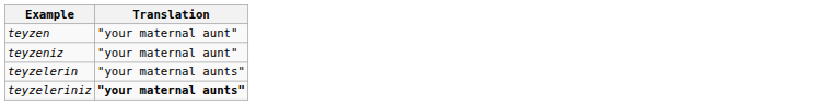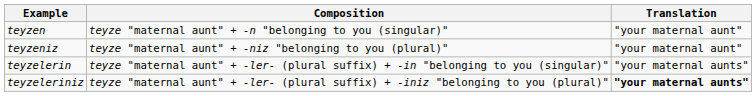+ column: Composition | teyze "maternal aunt" + -n "belonging to you (singular)" | teyze "maternal aunt" + -niz "belonging to you (plural)" | teyze "maternal aunt" + -ler- (plural suffix) + -in "belonging to you (singular)" | teyze "maternal aunt" + -ler- (plural suffix) + -iniz "belonging to you (plural)"
